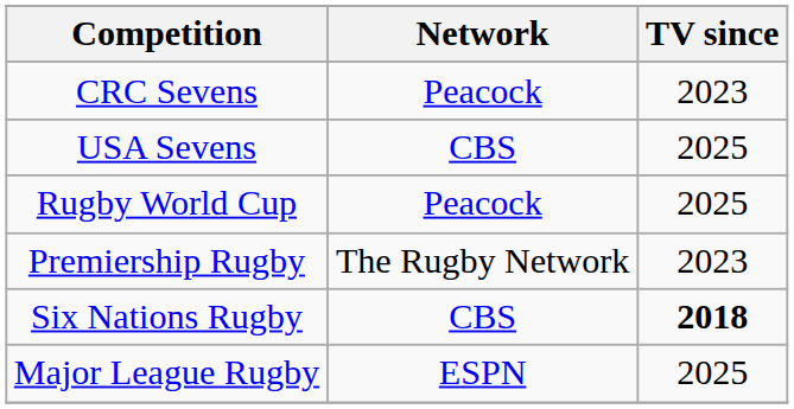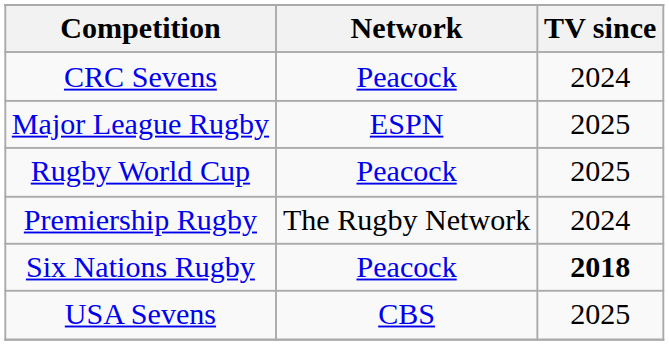CRC Sevens | TV since: 2023 -> 2024
rows swapped: USA Sevens <-> Major League Rugby
Premiership Rugby | TV since: 2023 -> 2024
Six Nations Rugby | Network: CBS -> Peacock
